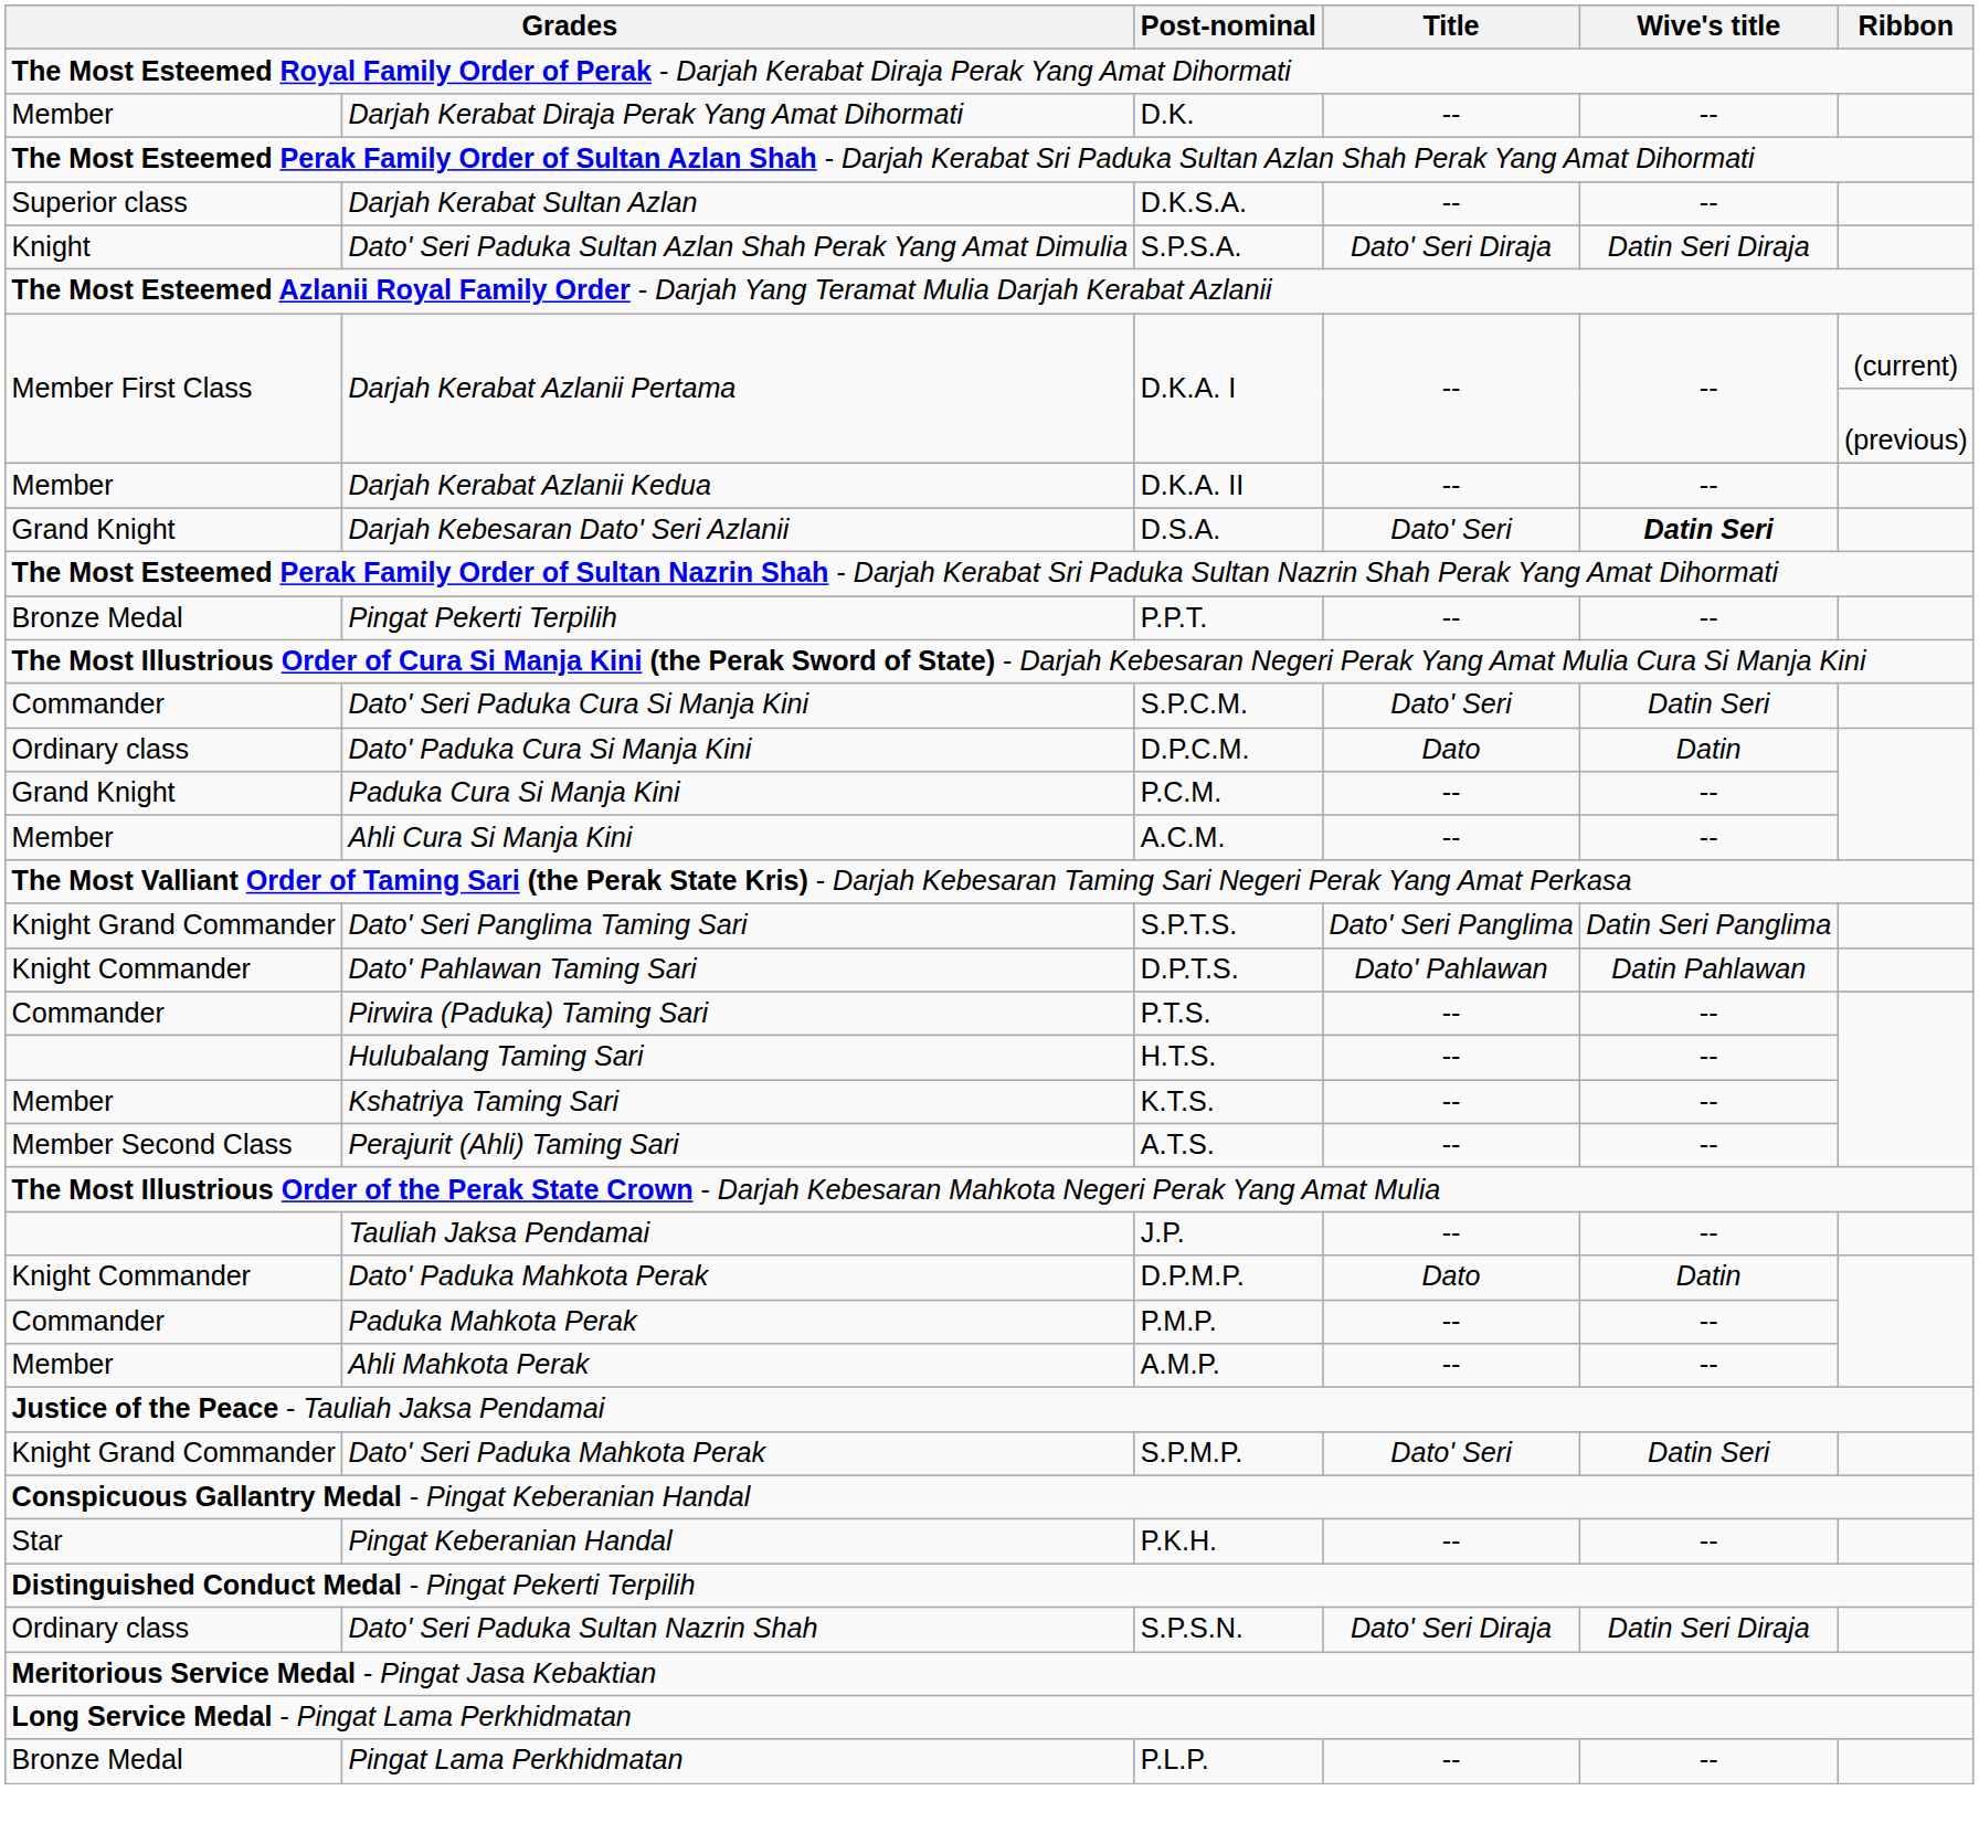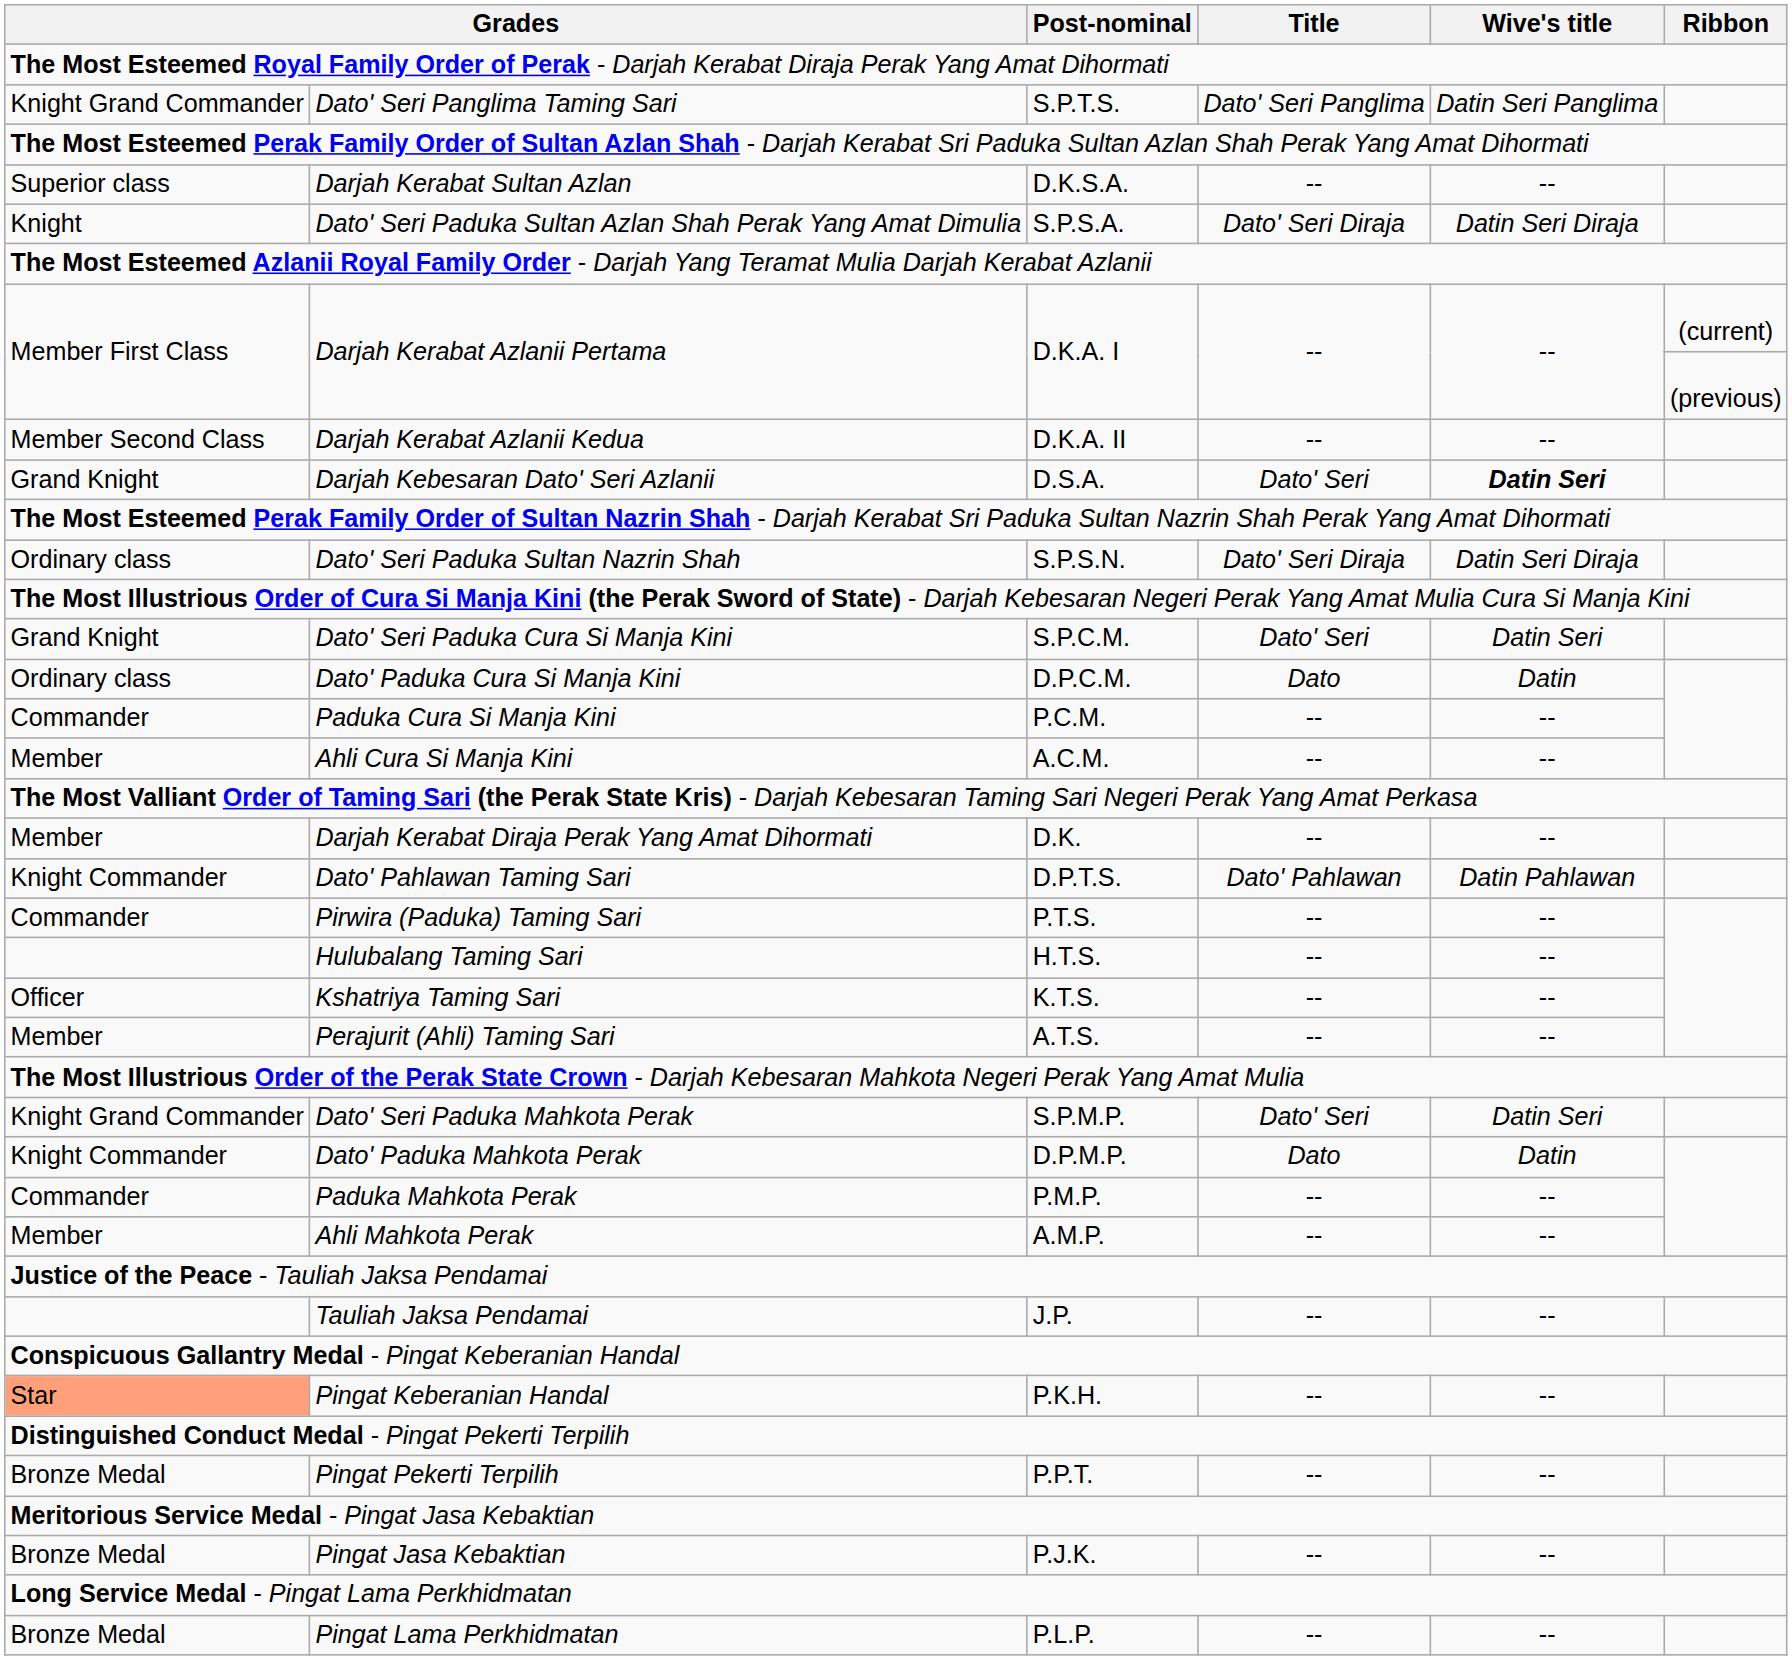rows swapped: Darjah Kerabat Diraja Perak Yang Amat Dihormati <-> Dato' Seri Panglima Taming Sari
Darjah Kerabat Azlanii Kedua | column 1: Member -> Member Second Class
rows swapped: Dato' Seri Paduka Sultan Nazrin Shah <-> Pingat Pekerti Terpilih
Dato' Seri Paduka Cura Si Manja Kini | column 1: Commander -> Grand Knight
Paduka Cura Si Manja Kini | column 1: Grand Knight -> Commander
Kshatriya Taming Sari | column 1: Member -> Officer
Perajurit (Ahli) Taming Sari | column 1: Member Second Class -> Member
rows swapped: Dato' Seri Paduka Mahkota Perak <-> Tauliah Jaksa Pendamai
Pingat Keberanian Handal | column 1: no background -> lightsalmon background
+ row: Bronze Medal | Pingat Jasa Kebaktian | P.J.K. | -- | --
